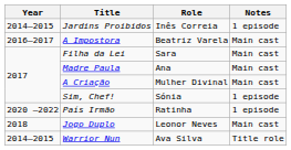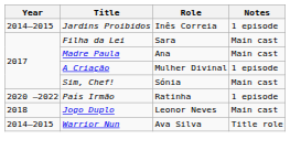- row: 2016–2017 | A Impostora | Beatriz Varela | Main cast
A Criação | Notes: Main cast -> 1 episode
Sim, Chef! | Notes: 1 episode -> Main cast
